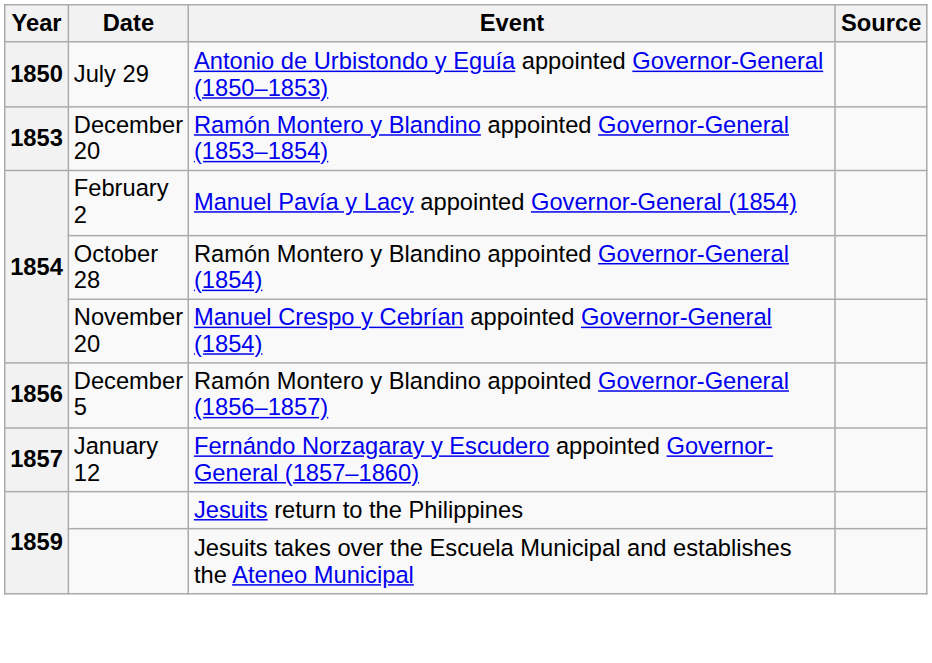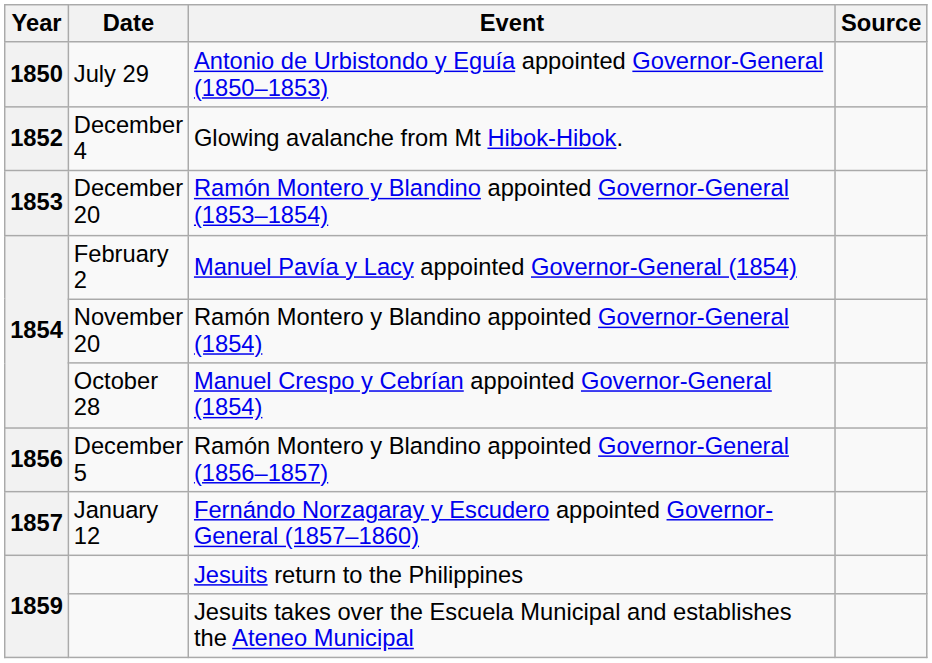+ row: 1852 | December 4 | Glowing avalanche from Mt Hibok-Hibok.
Ramón Montero y Blandino appointed Governor-General (1854) | Date: October 28 -> November 20
Manuel Crespo y Cebrían appointed Governor-General (1854) | Date: November 20 -> October 28
